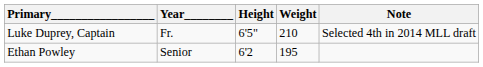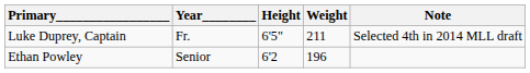Luke Duprey, Captain | Weight: 210 -> 211
Ethan Powley | Weight: 195 -> 196
